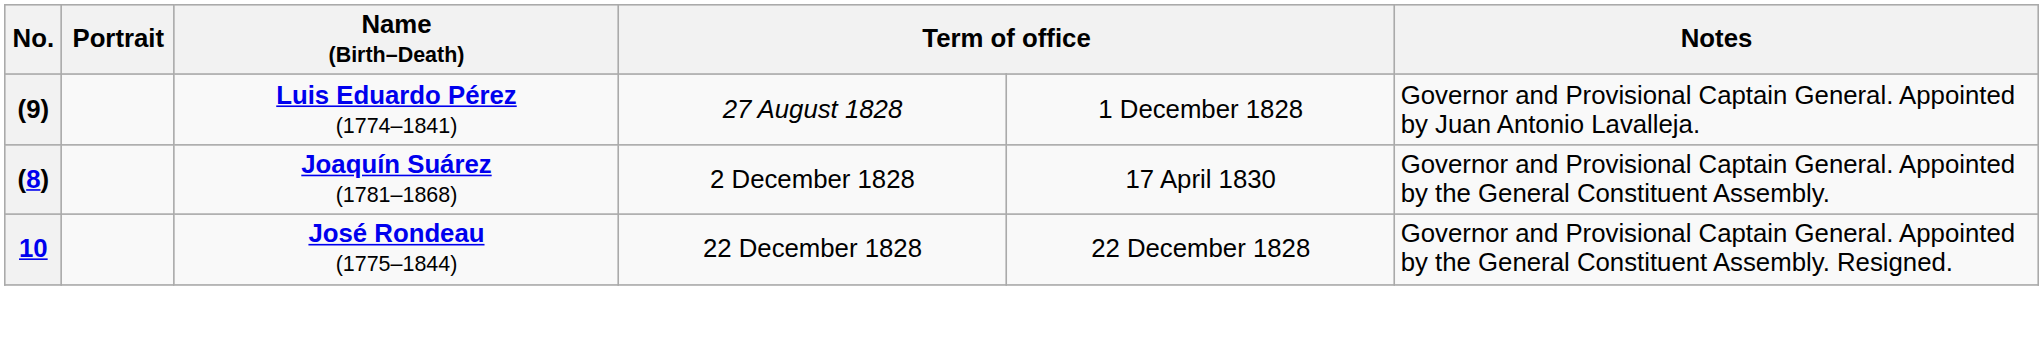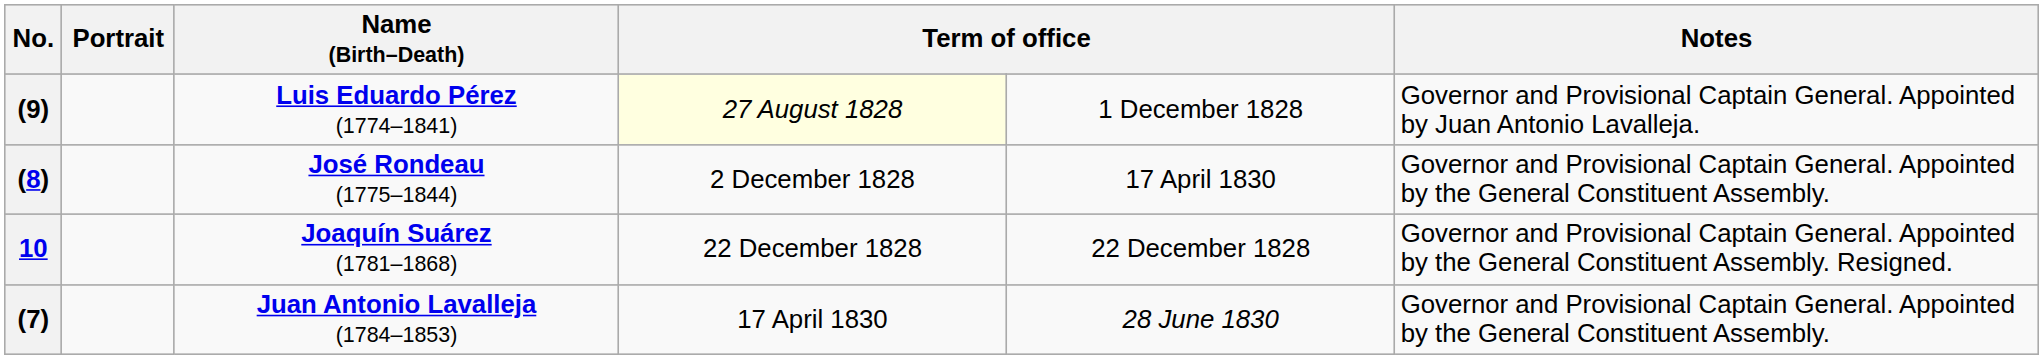(9) | column 4: no background -> lightyellow background
(8) | Name (Birth–Death): Joaquín Suárez (1781–1868) -> José Rondeau (1775–1844)
10 | Name (Birth–Death): José Rondeau (1775–1844) -> Joaquín Suárez (1781–1868)
+ row: (7) | Juan Antonio Lavalleja (1784–1853) | 17 April 1830 | 28 June 1830 | Governor and Provisional Captain General. Appointed by the General Constituent Assembly.
